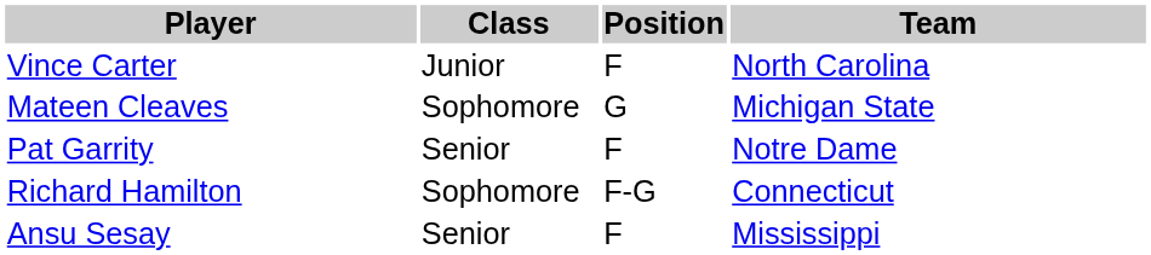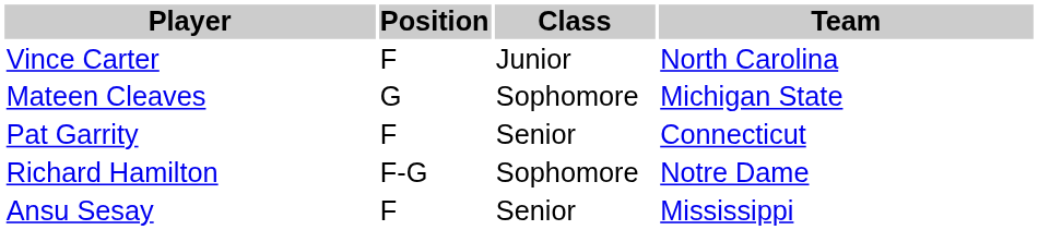columns swapped: Position <-> Class
Pat Garrity | Team: Notre Dame -> Connecticut
Richard Hamilton | Team: Connecticut -> Notre Dame
